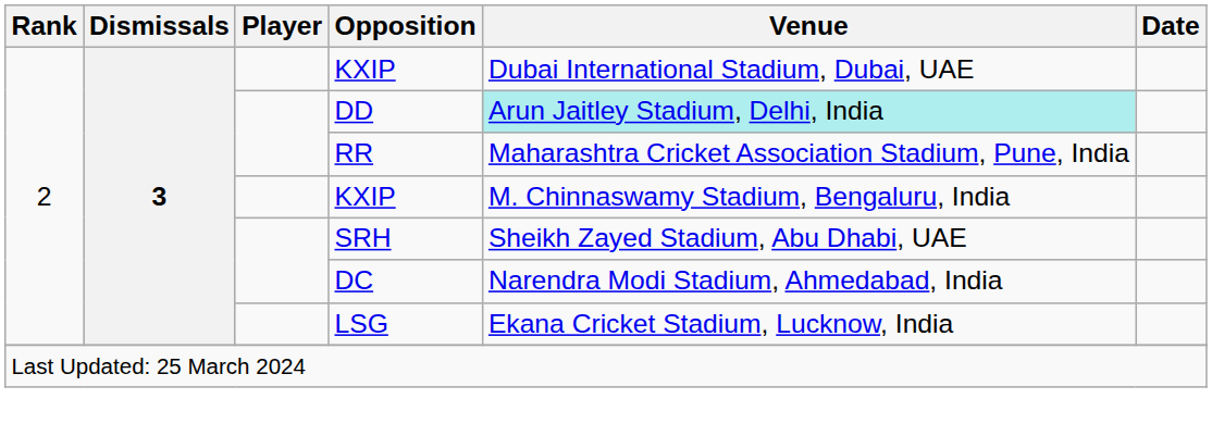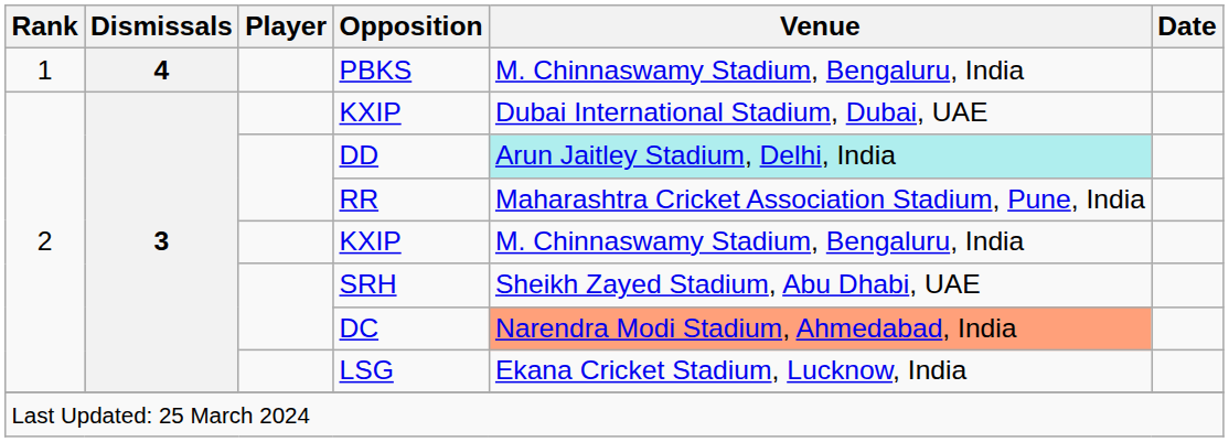+ row: 1 | 4 | PBKS | M. Chinnaswamy Stadium, Bengaluru, India
DC | Venue: no background -> lightsalmon background
